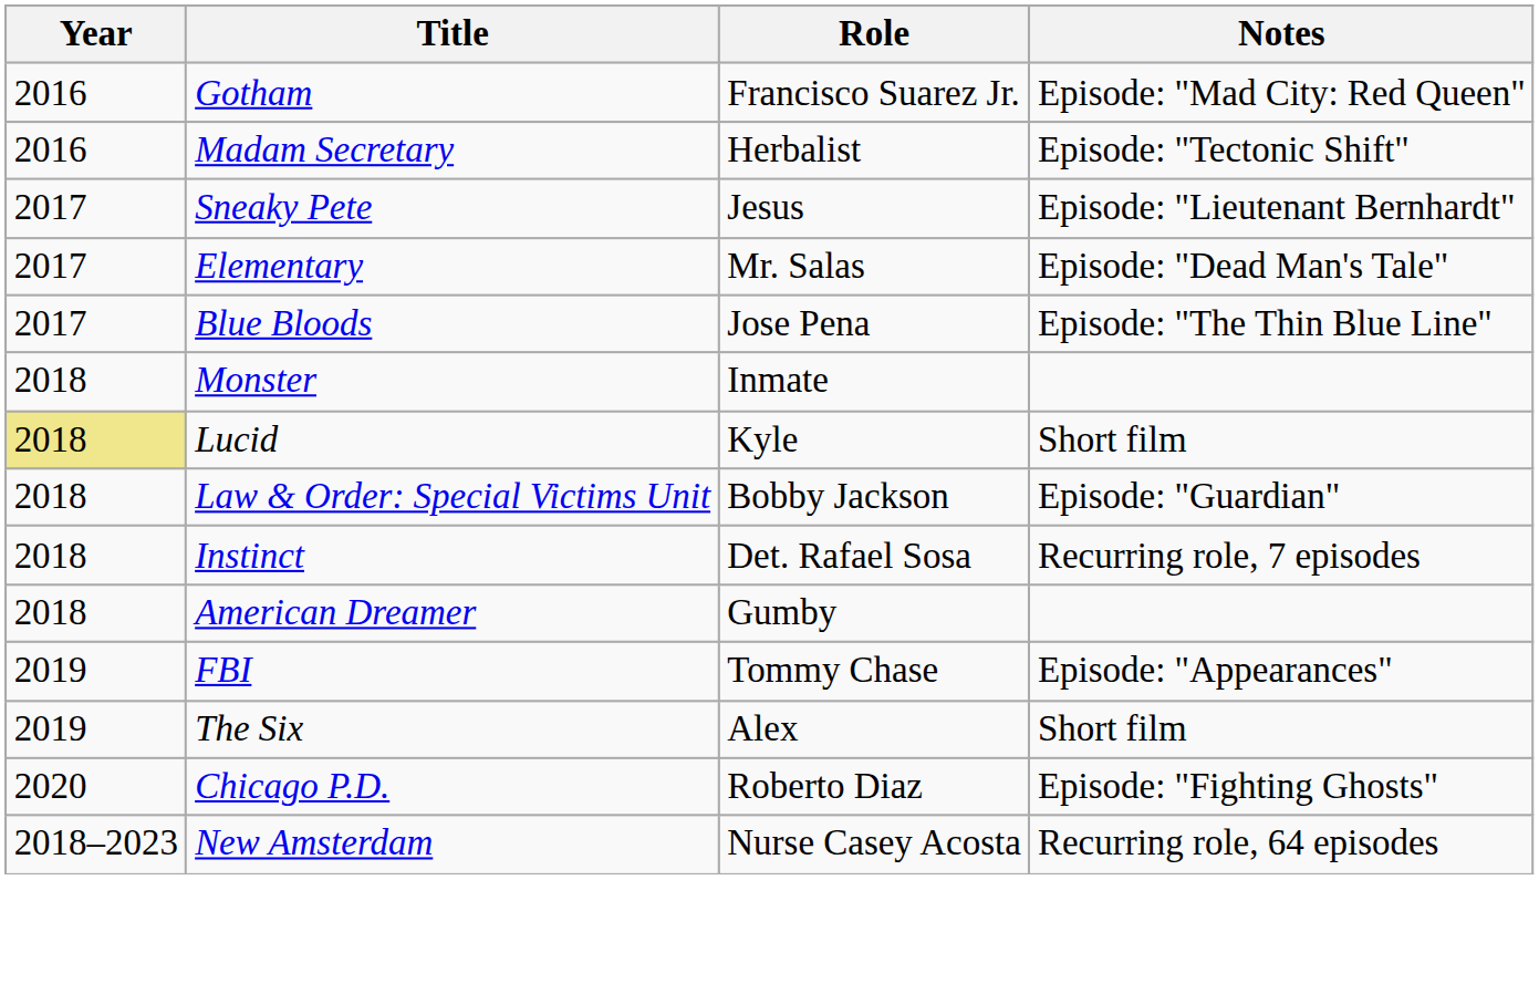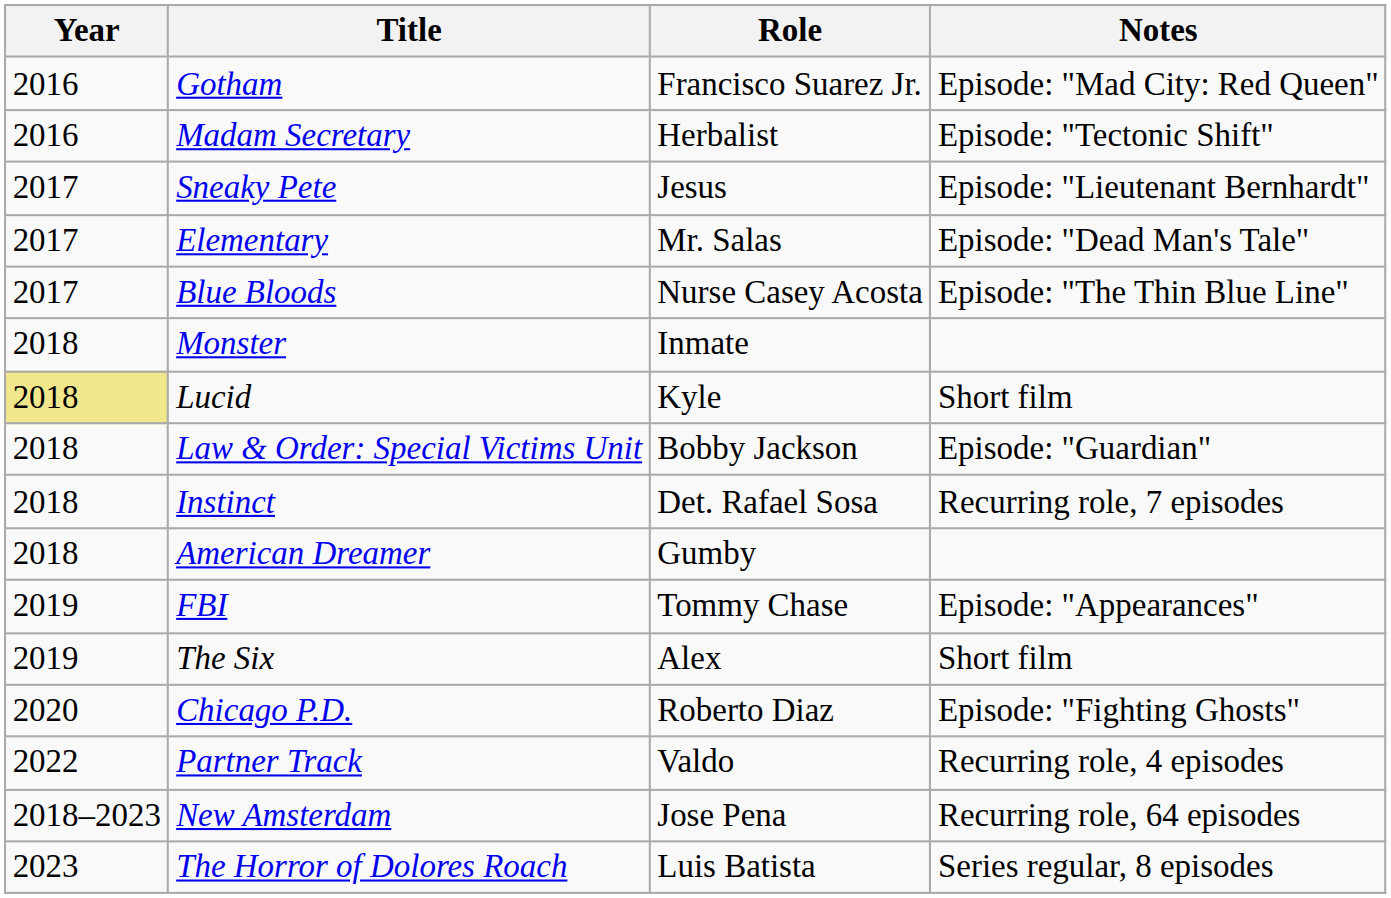Blue Bloods | Role: Jose Pena -> Nurse Casey Acosta
+ row: 2022 | Partner Track | Valdo | Recurring role, 4 episodes
New Amsterdam | Role: Nurse Casey Acosta -> Jose Pena
+ row: 2023 | The Horror of Dolores Roach | Luis Batista | Series regular, 8 episodes
